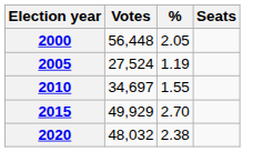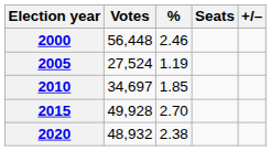+ column: +/–
2000 | %: 2.05 -> 2.46
2010 | %: 1.55 -> 1.85
2015 | Votes: 49,929 -> 49,928
2020 | Votes: 48,032 -> 48,932
